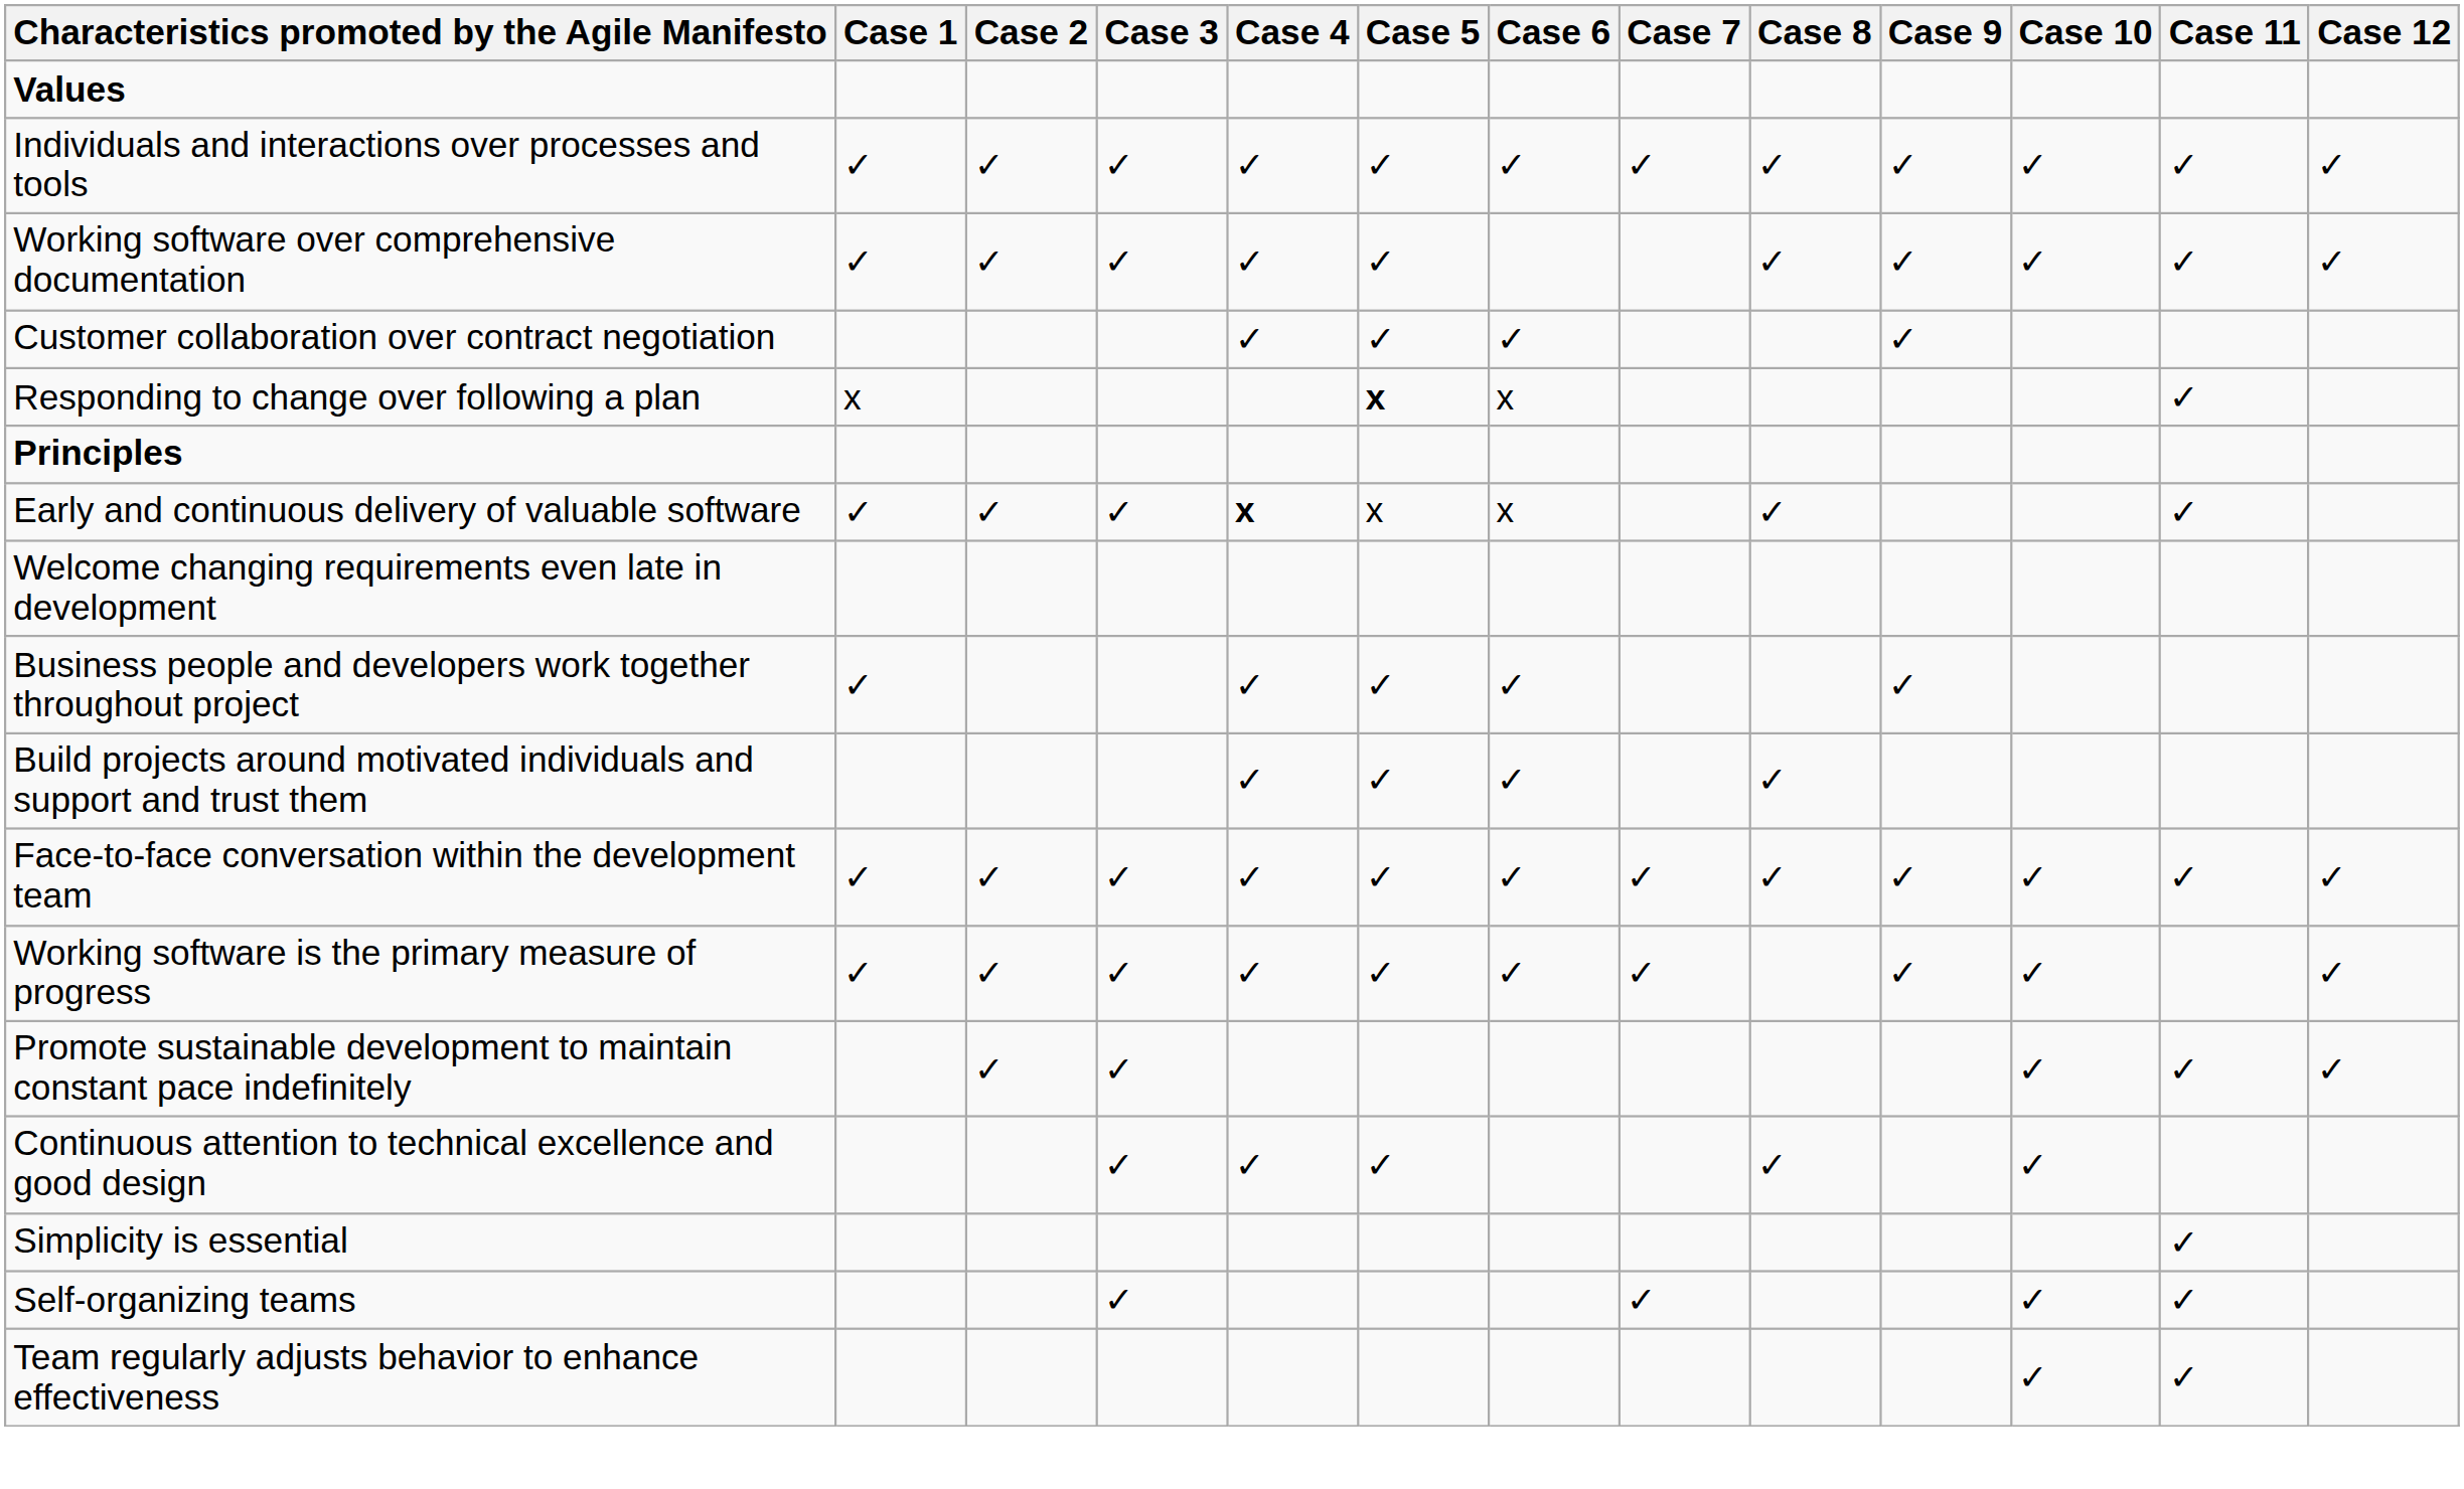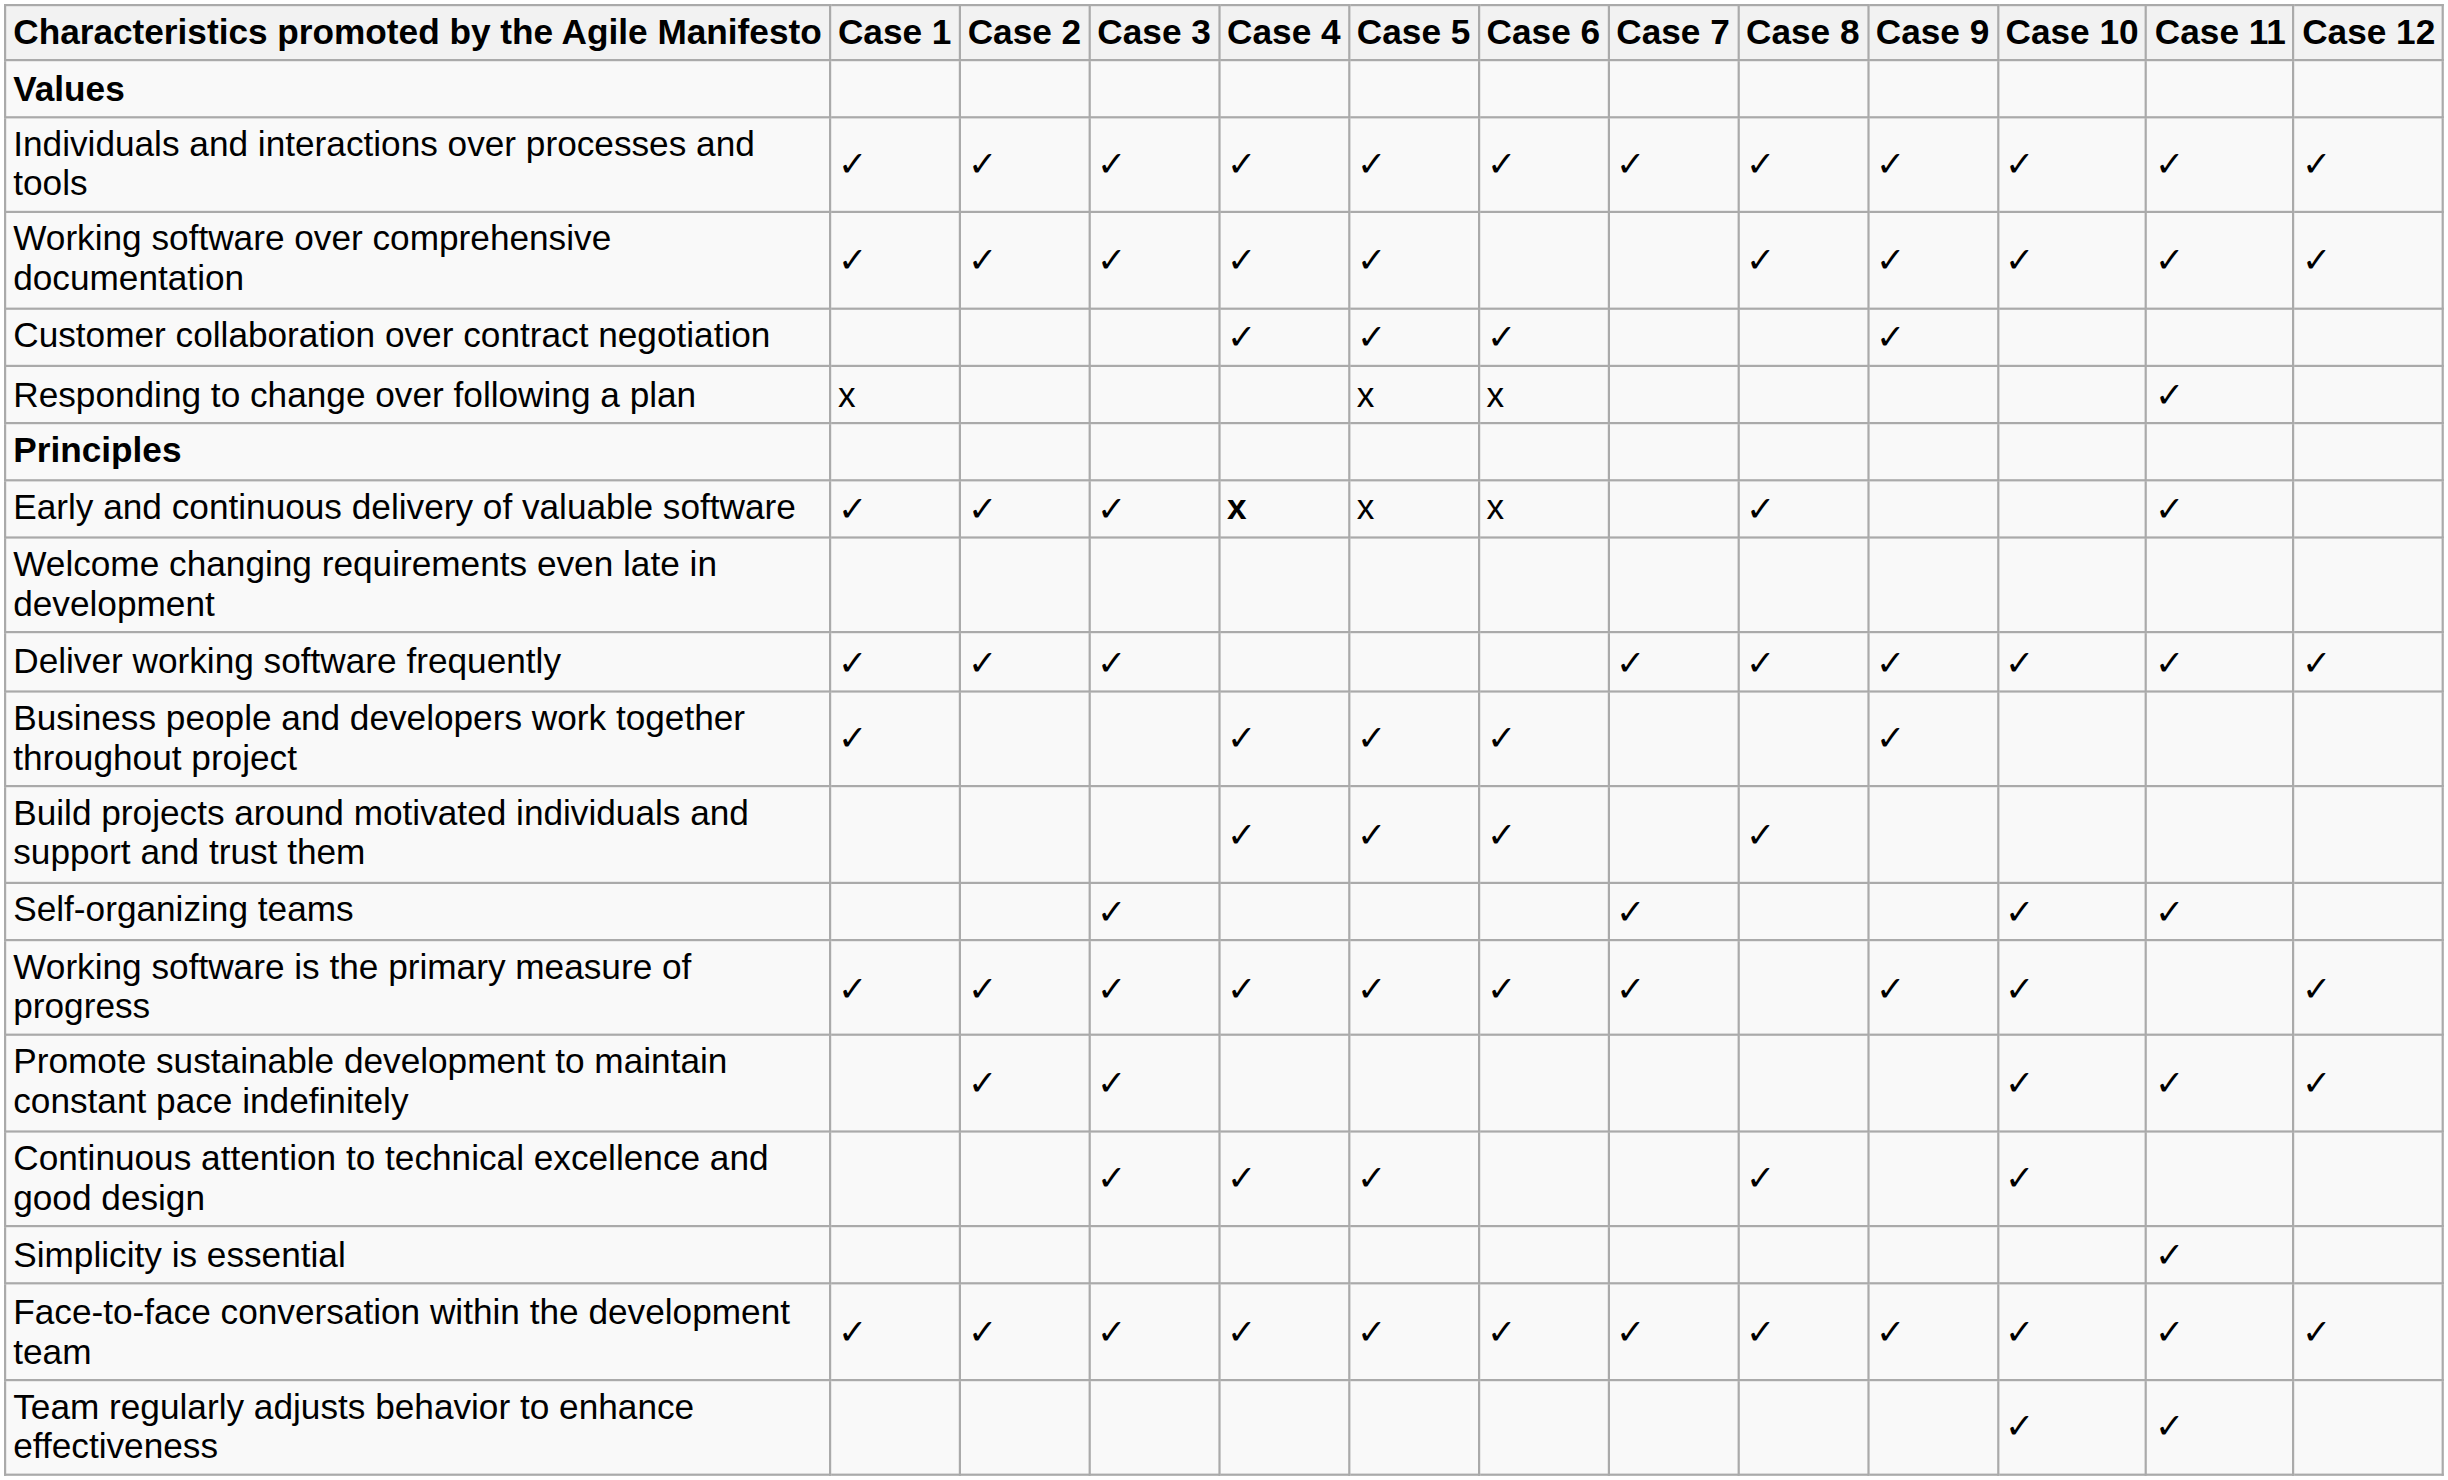Responding to change over following a plan | Case 5: bold -> normal
+ row: Deliver working software frequently | ✓ | ✓ | ✓ | ✓ | ✓ | ✓ | ✓ | ✓ | ✓
rows swapped: Face-to-face conversation within the development team <-> Self-organizing teams
